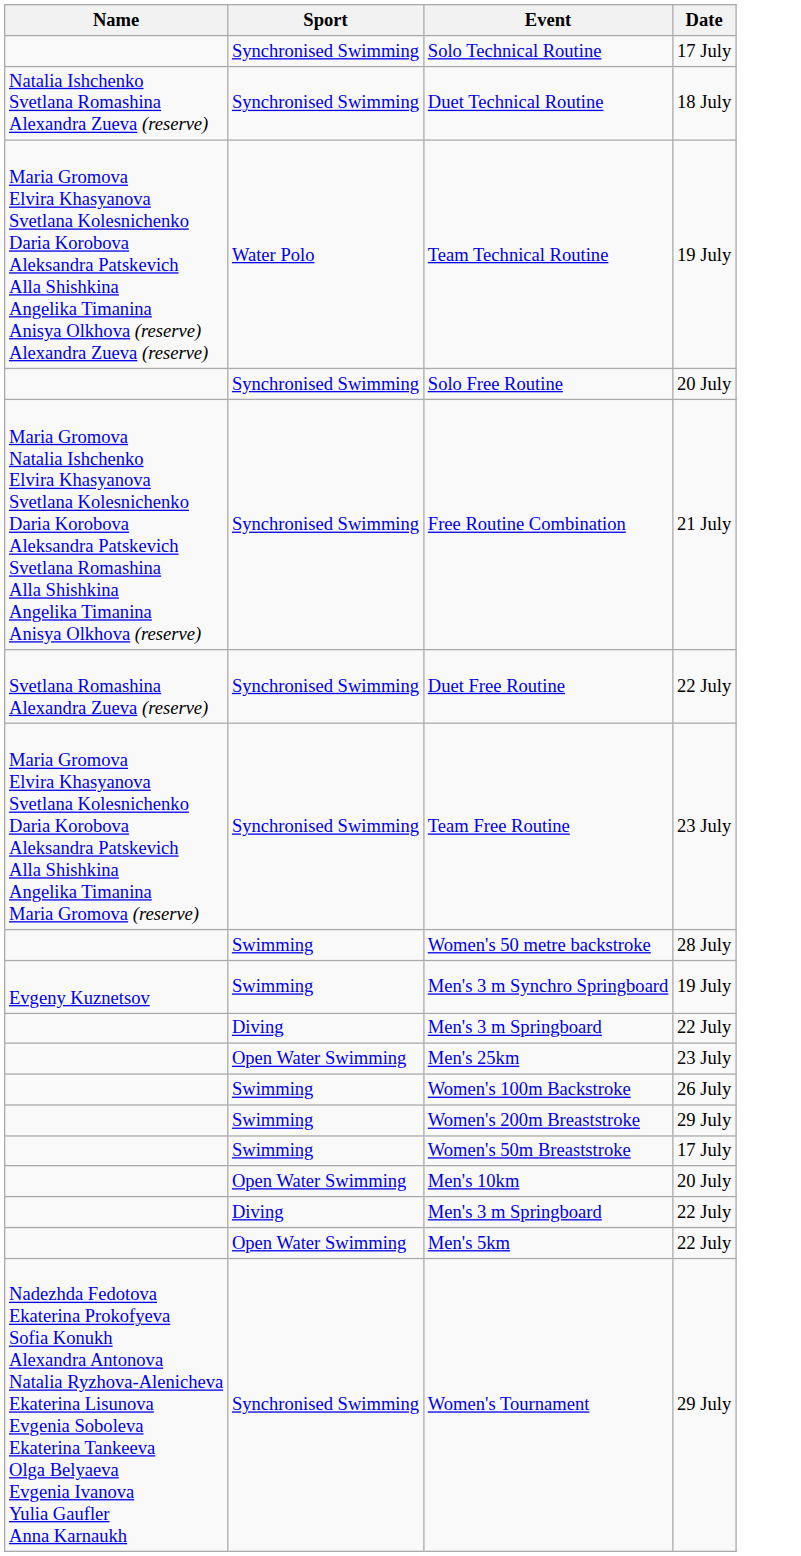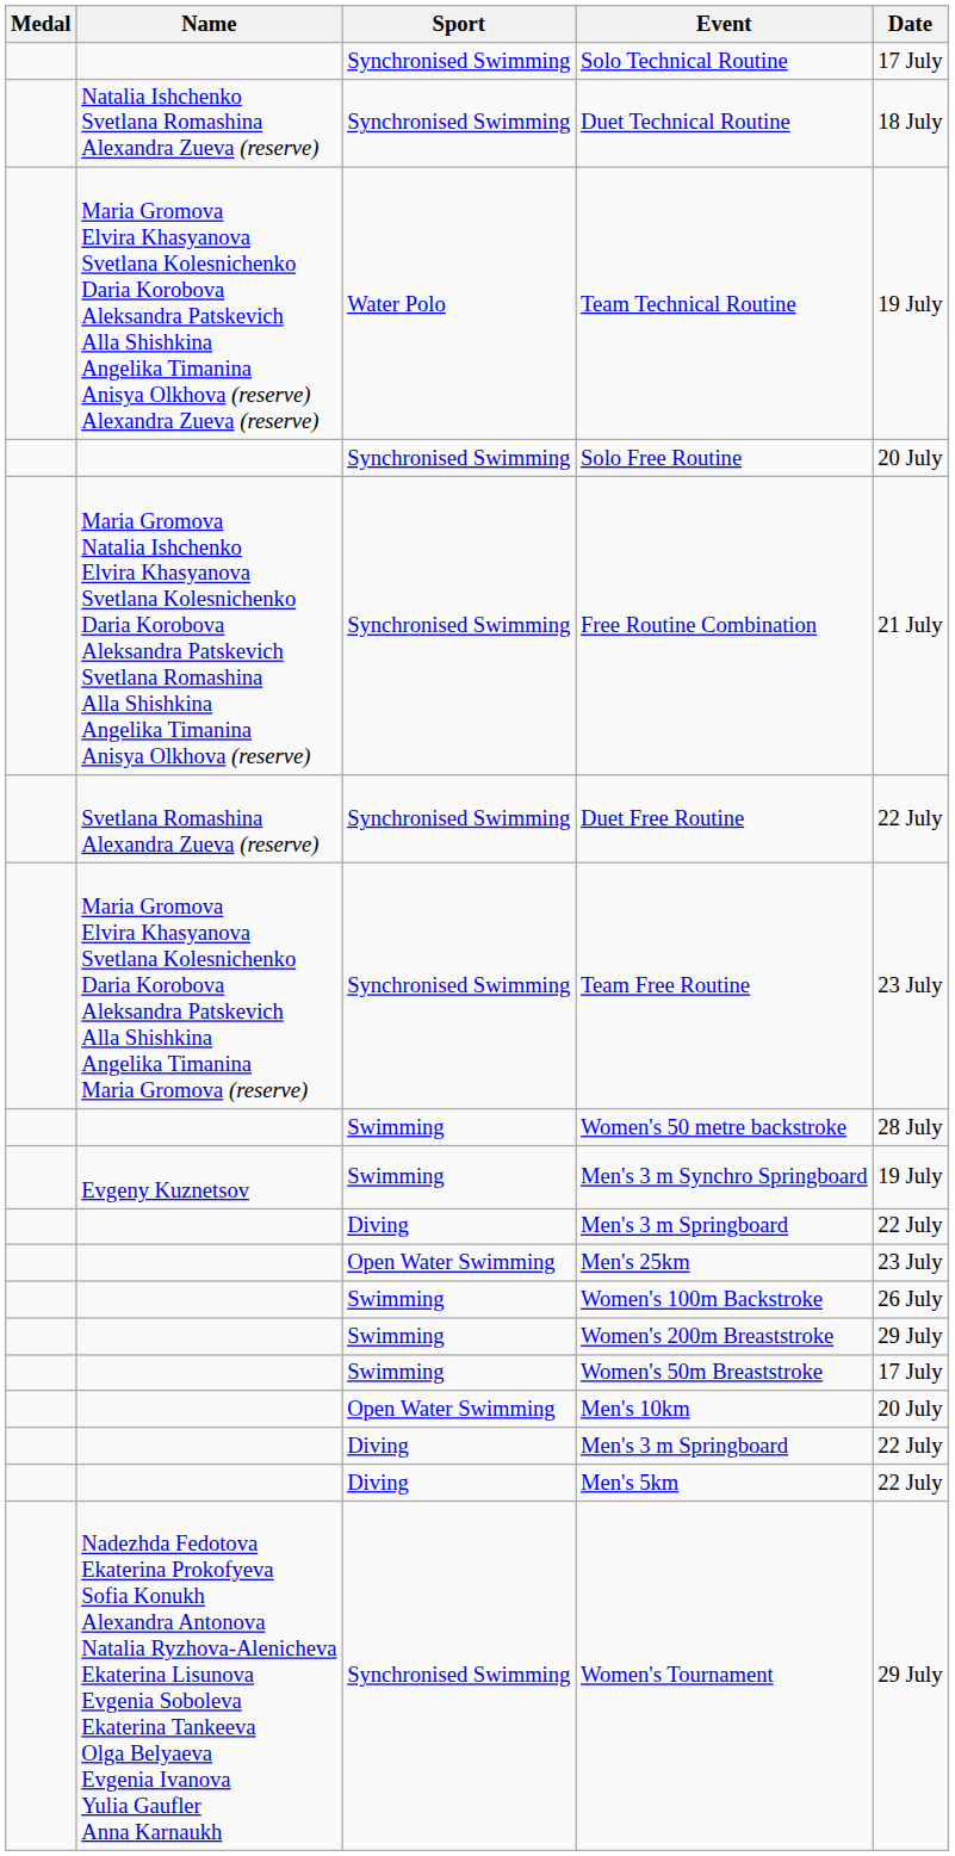+ column: Medal
Men's 5km | Sport: Open Water Swimming -> Diving
